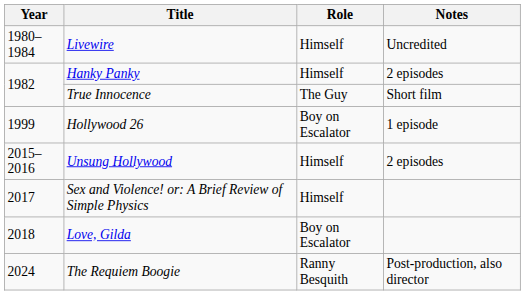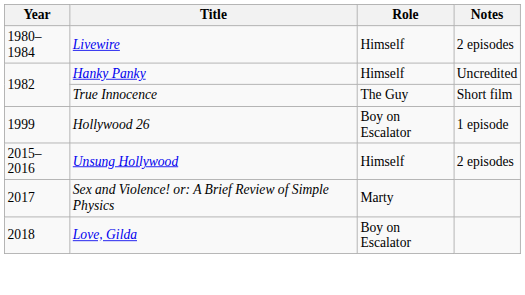Livewire | Notes: Uncredited -> 2 episodes
Hanky Panky | Notes: 2 episodes -> Uncredited
Sex and Violence! or: A Brief Review of Simple Physics | Role: Himself -> Marty
- row: 2024 | The Requiem Boogie | Ranny Besquith | Post-production, also director
